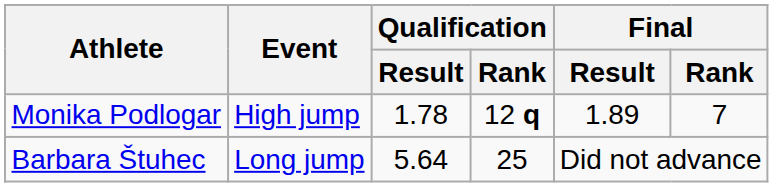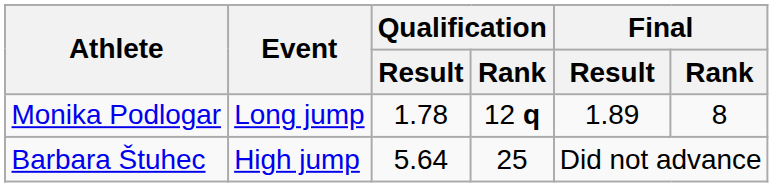Monika Podlogar | Event: High jump -> Long jump
Monika Podlogar | Final / Rank: 7 -> 8
Barbara Štuhec | Event: Long jump -> High jump
